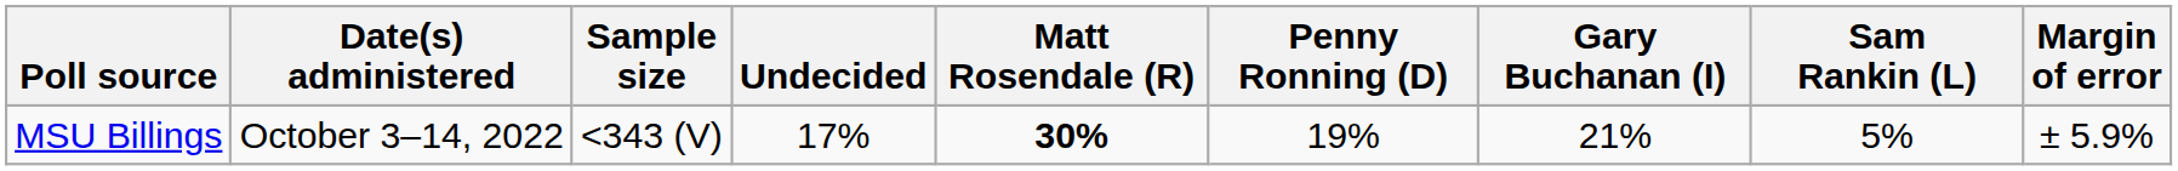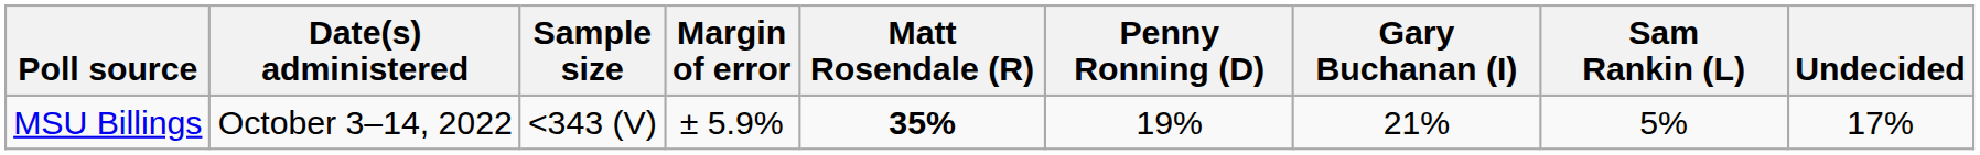columns swapped: Margin of error <-> Undecided
MSU Billings | Matt Rosendale (R): 30% -> 35%
